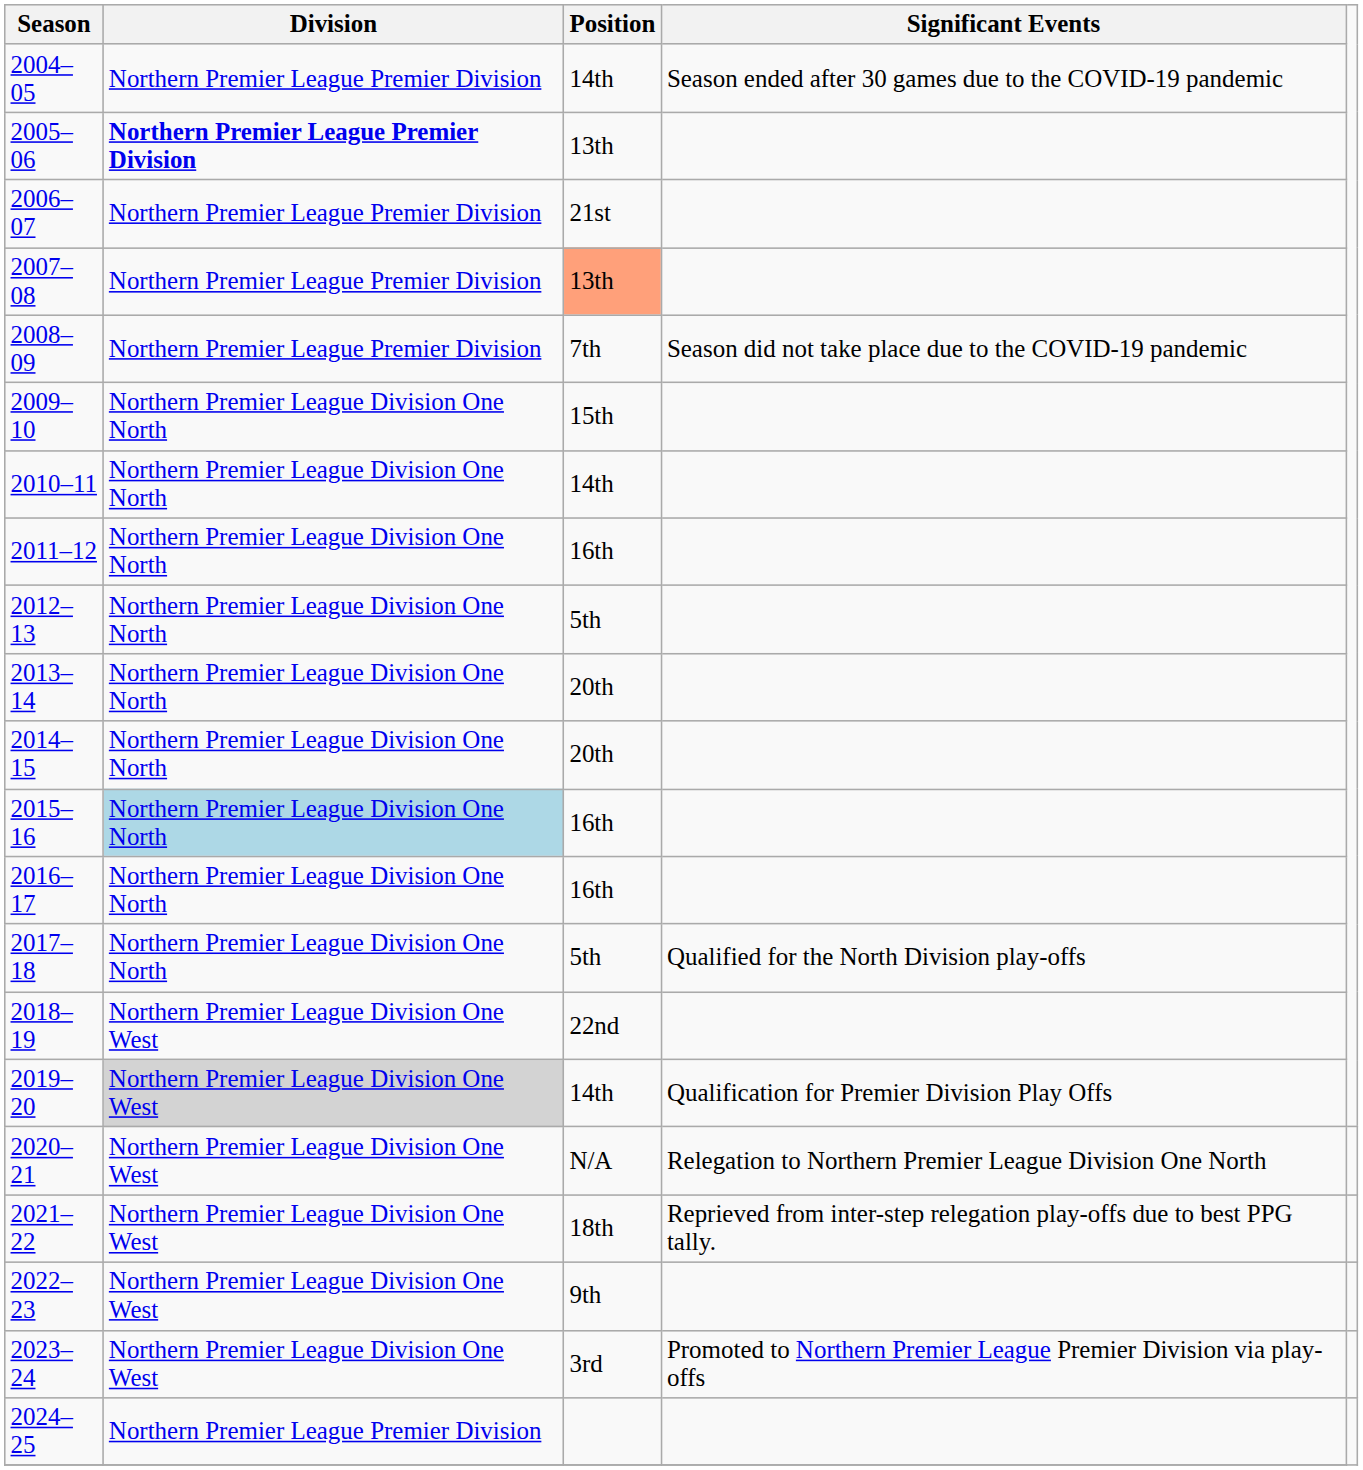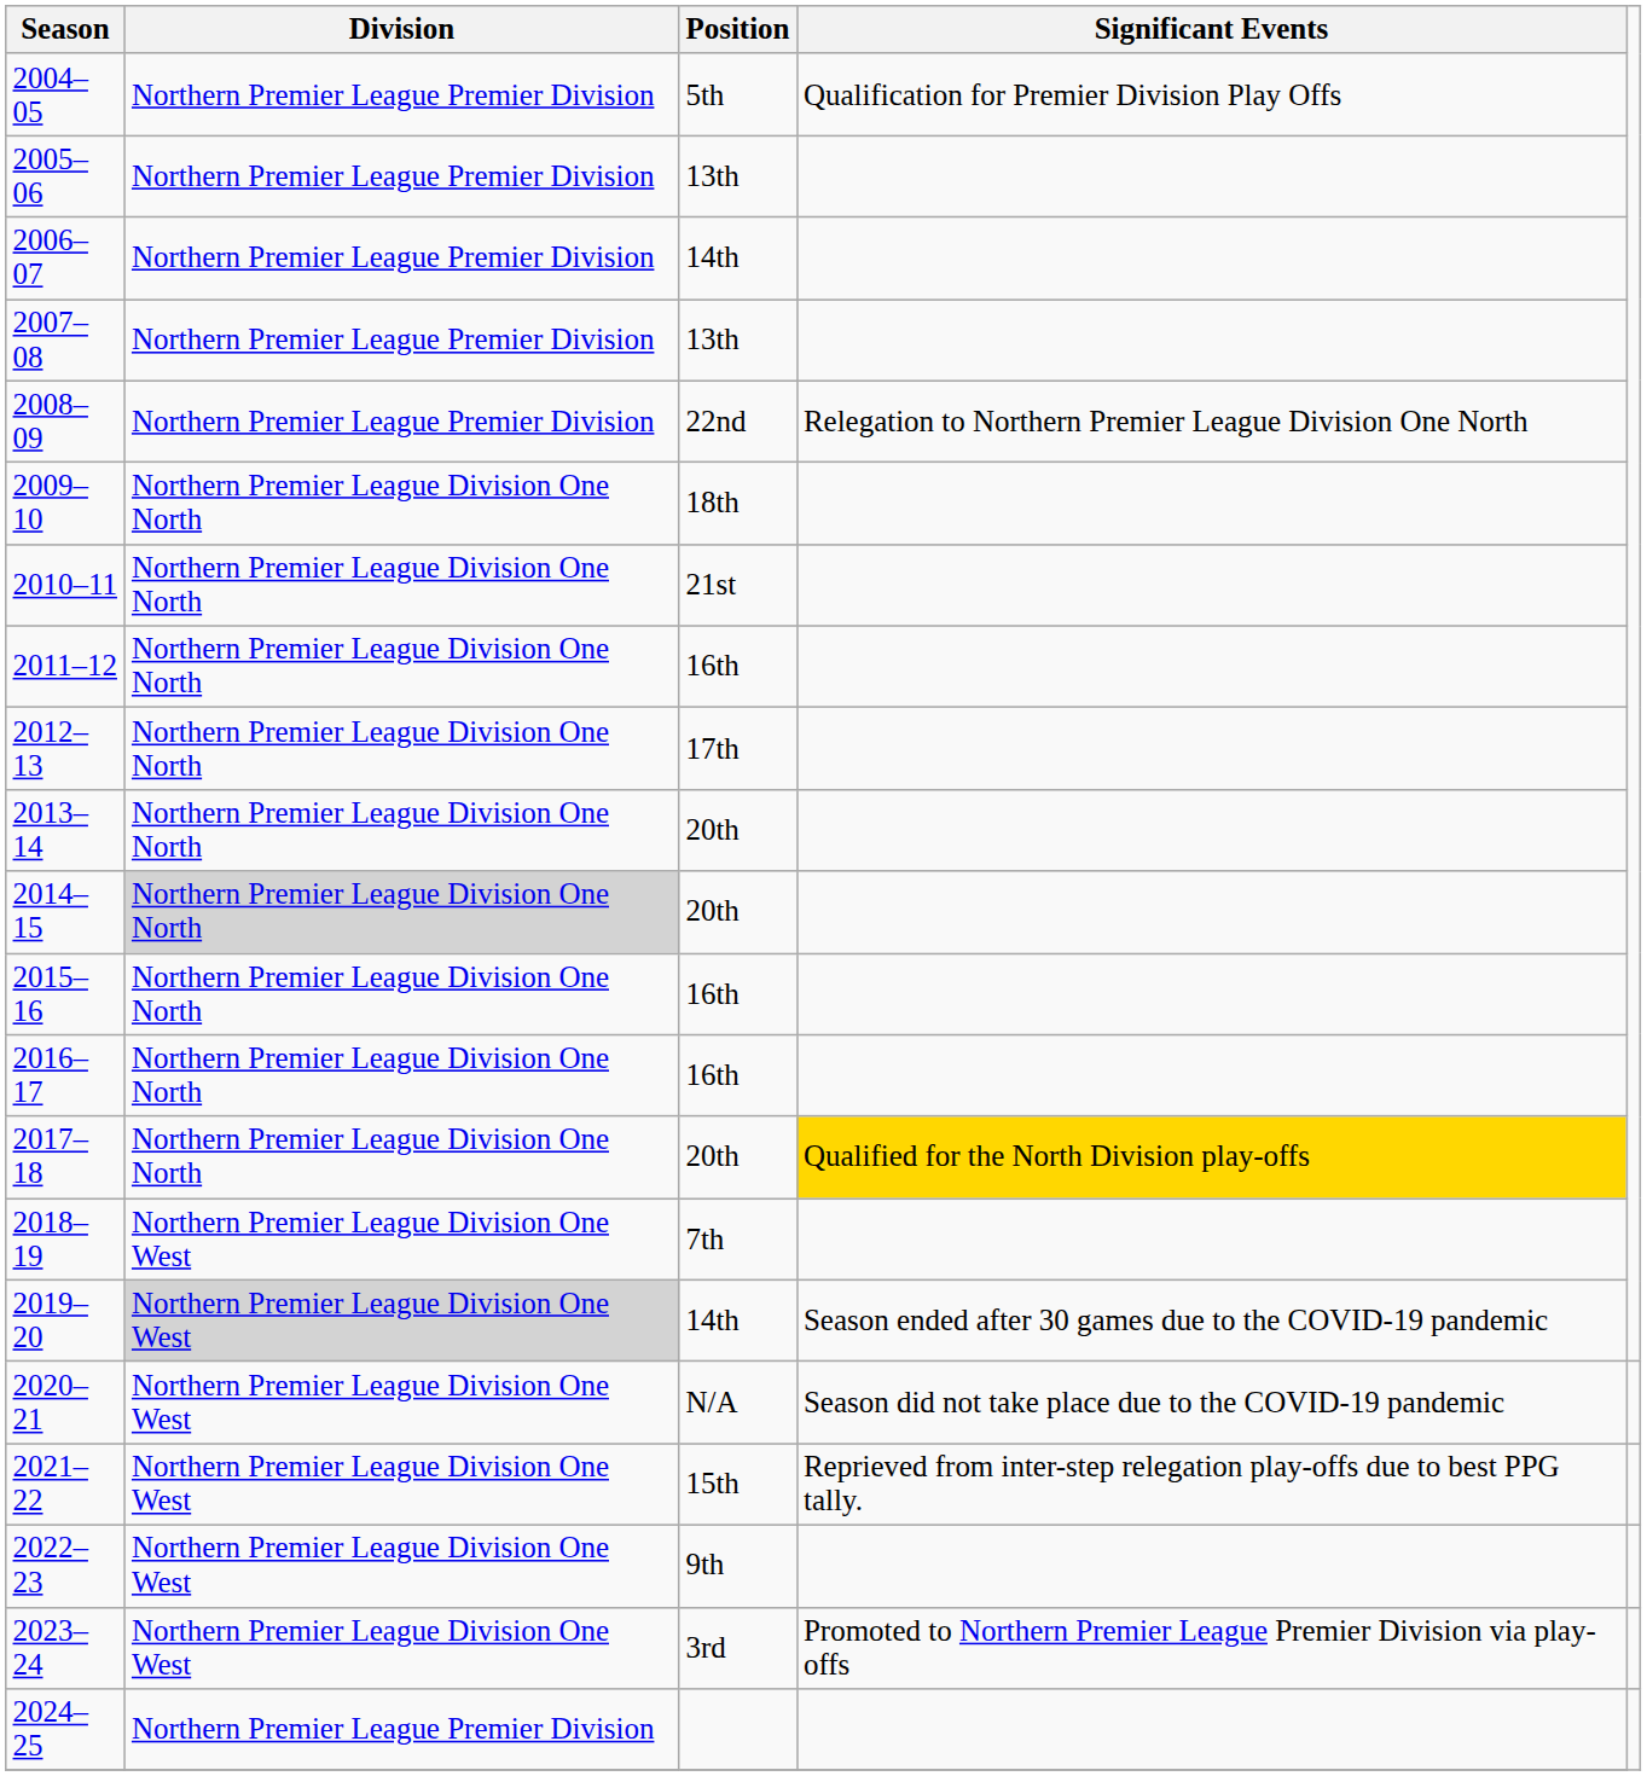2004–05 | Position: 14th -> 5th
2004–05 | Significant Events: Season ended after 30 games due to the COVID-19 pandemic -> Qualification for Premier Division Play Offs
2005–06 | Division: bold -> normal
2006–07 | Position: 21st -> 14th
2007–08 | Position: lightsalmon background -> no background
2008–09 | Position: 7th -> 22nd
2008–09 | Significant Events: Season did not take place due to the COVID-19 pandemic -> Relegation to Northern Premier League Division One North
2009–10 | Position: 15th -> 18th
2010–11 | Position: 14th -> 21st
2012–13 | Position: 5th -> 17th
2014–15 | Division: no background -> lightgrey background
2015–16 | Division: lightblue background -> no background
2017–18 | Position: 5th -> 20th
2017–18 | Significant Events: no background -> gold background
2018–19 | Position: 22nd -> 7th
2019–20 | Significant Events: Qualification for Premier Division Play Offs -> Season ended after 30 games due to the COVID-19 pandemic
2020–21 | Significant Events: Relegation to Northern Premier League Division One North -> Season did not take place due to the COVID-19 pandemic
2021–22 | Position: 18th -> 15th
